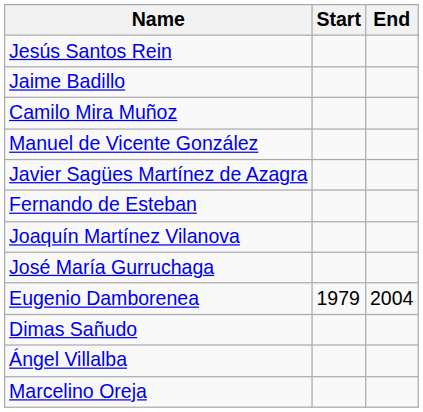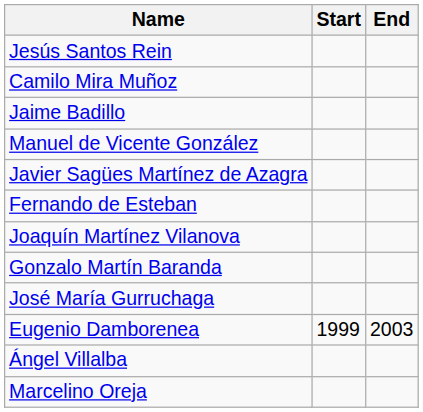rows swapped: Camilo Mira Muñoz <-> Jaime Badillo
+ row: Gonzalo Martín Baranda
Eugenio Damborenea | Start: 1979 -> 1999
Eugenio Damborenea | End: 2004 -> 2003
- row: Dimas Sañudo
